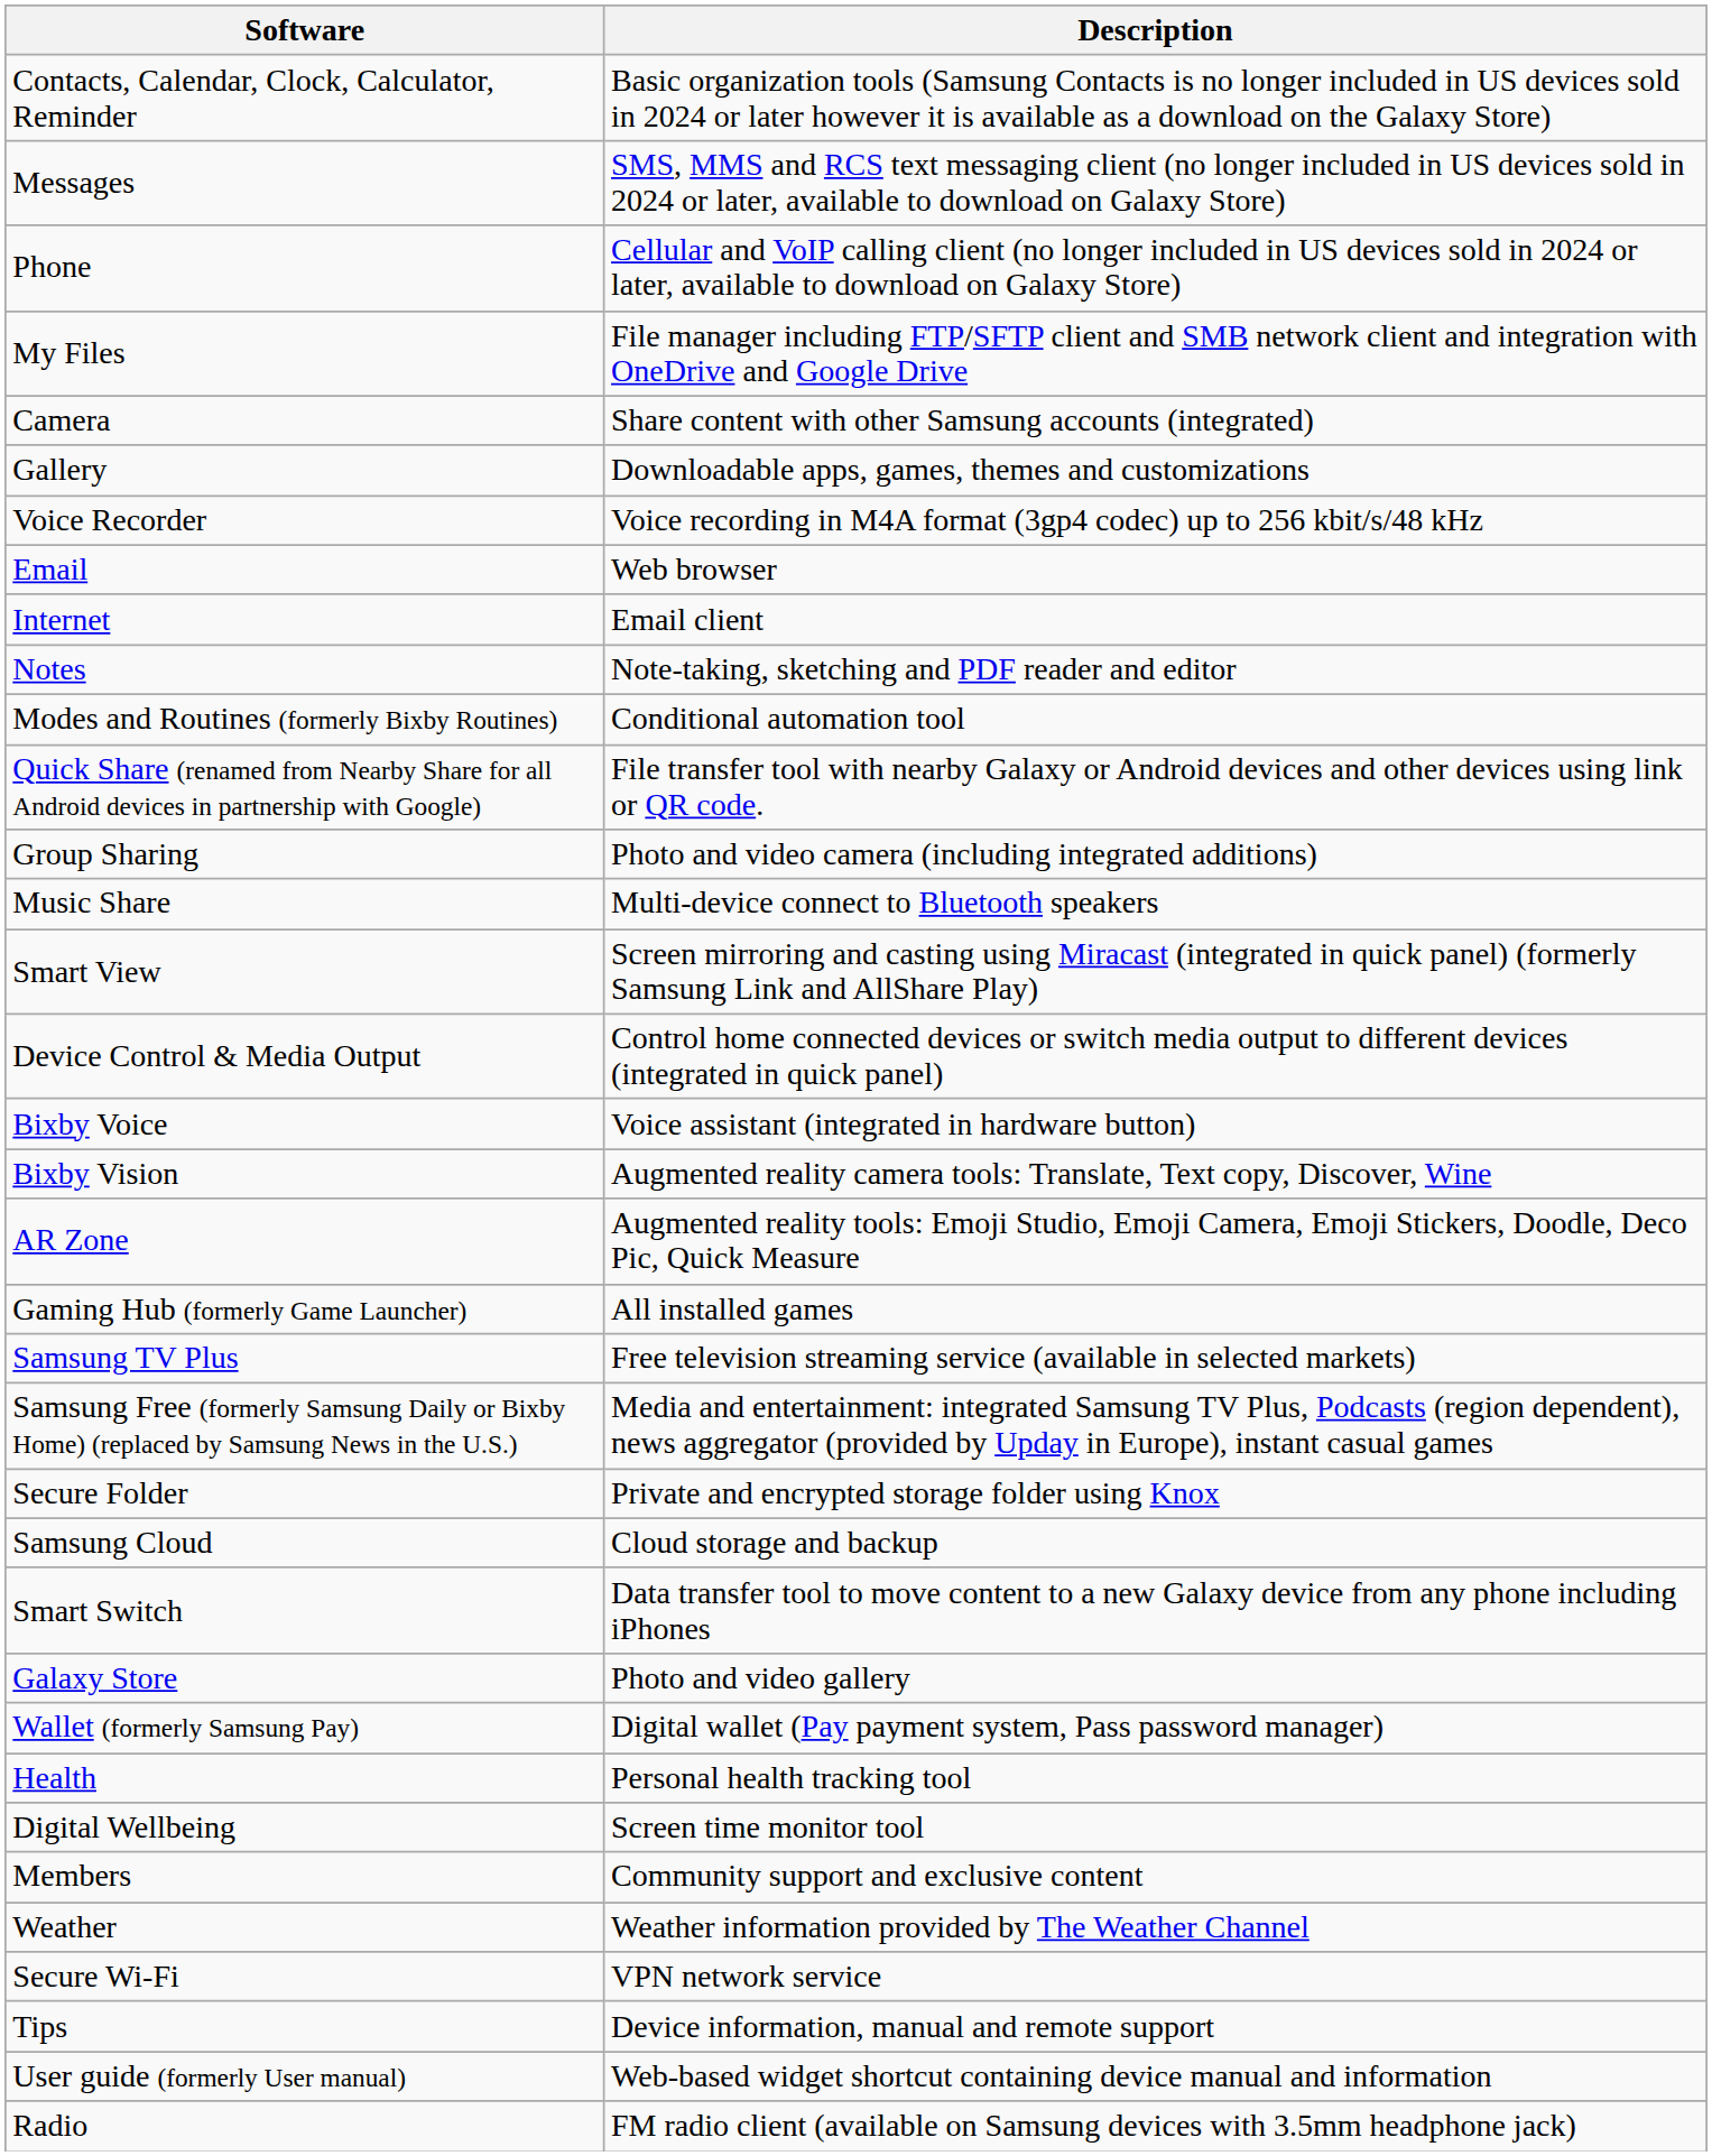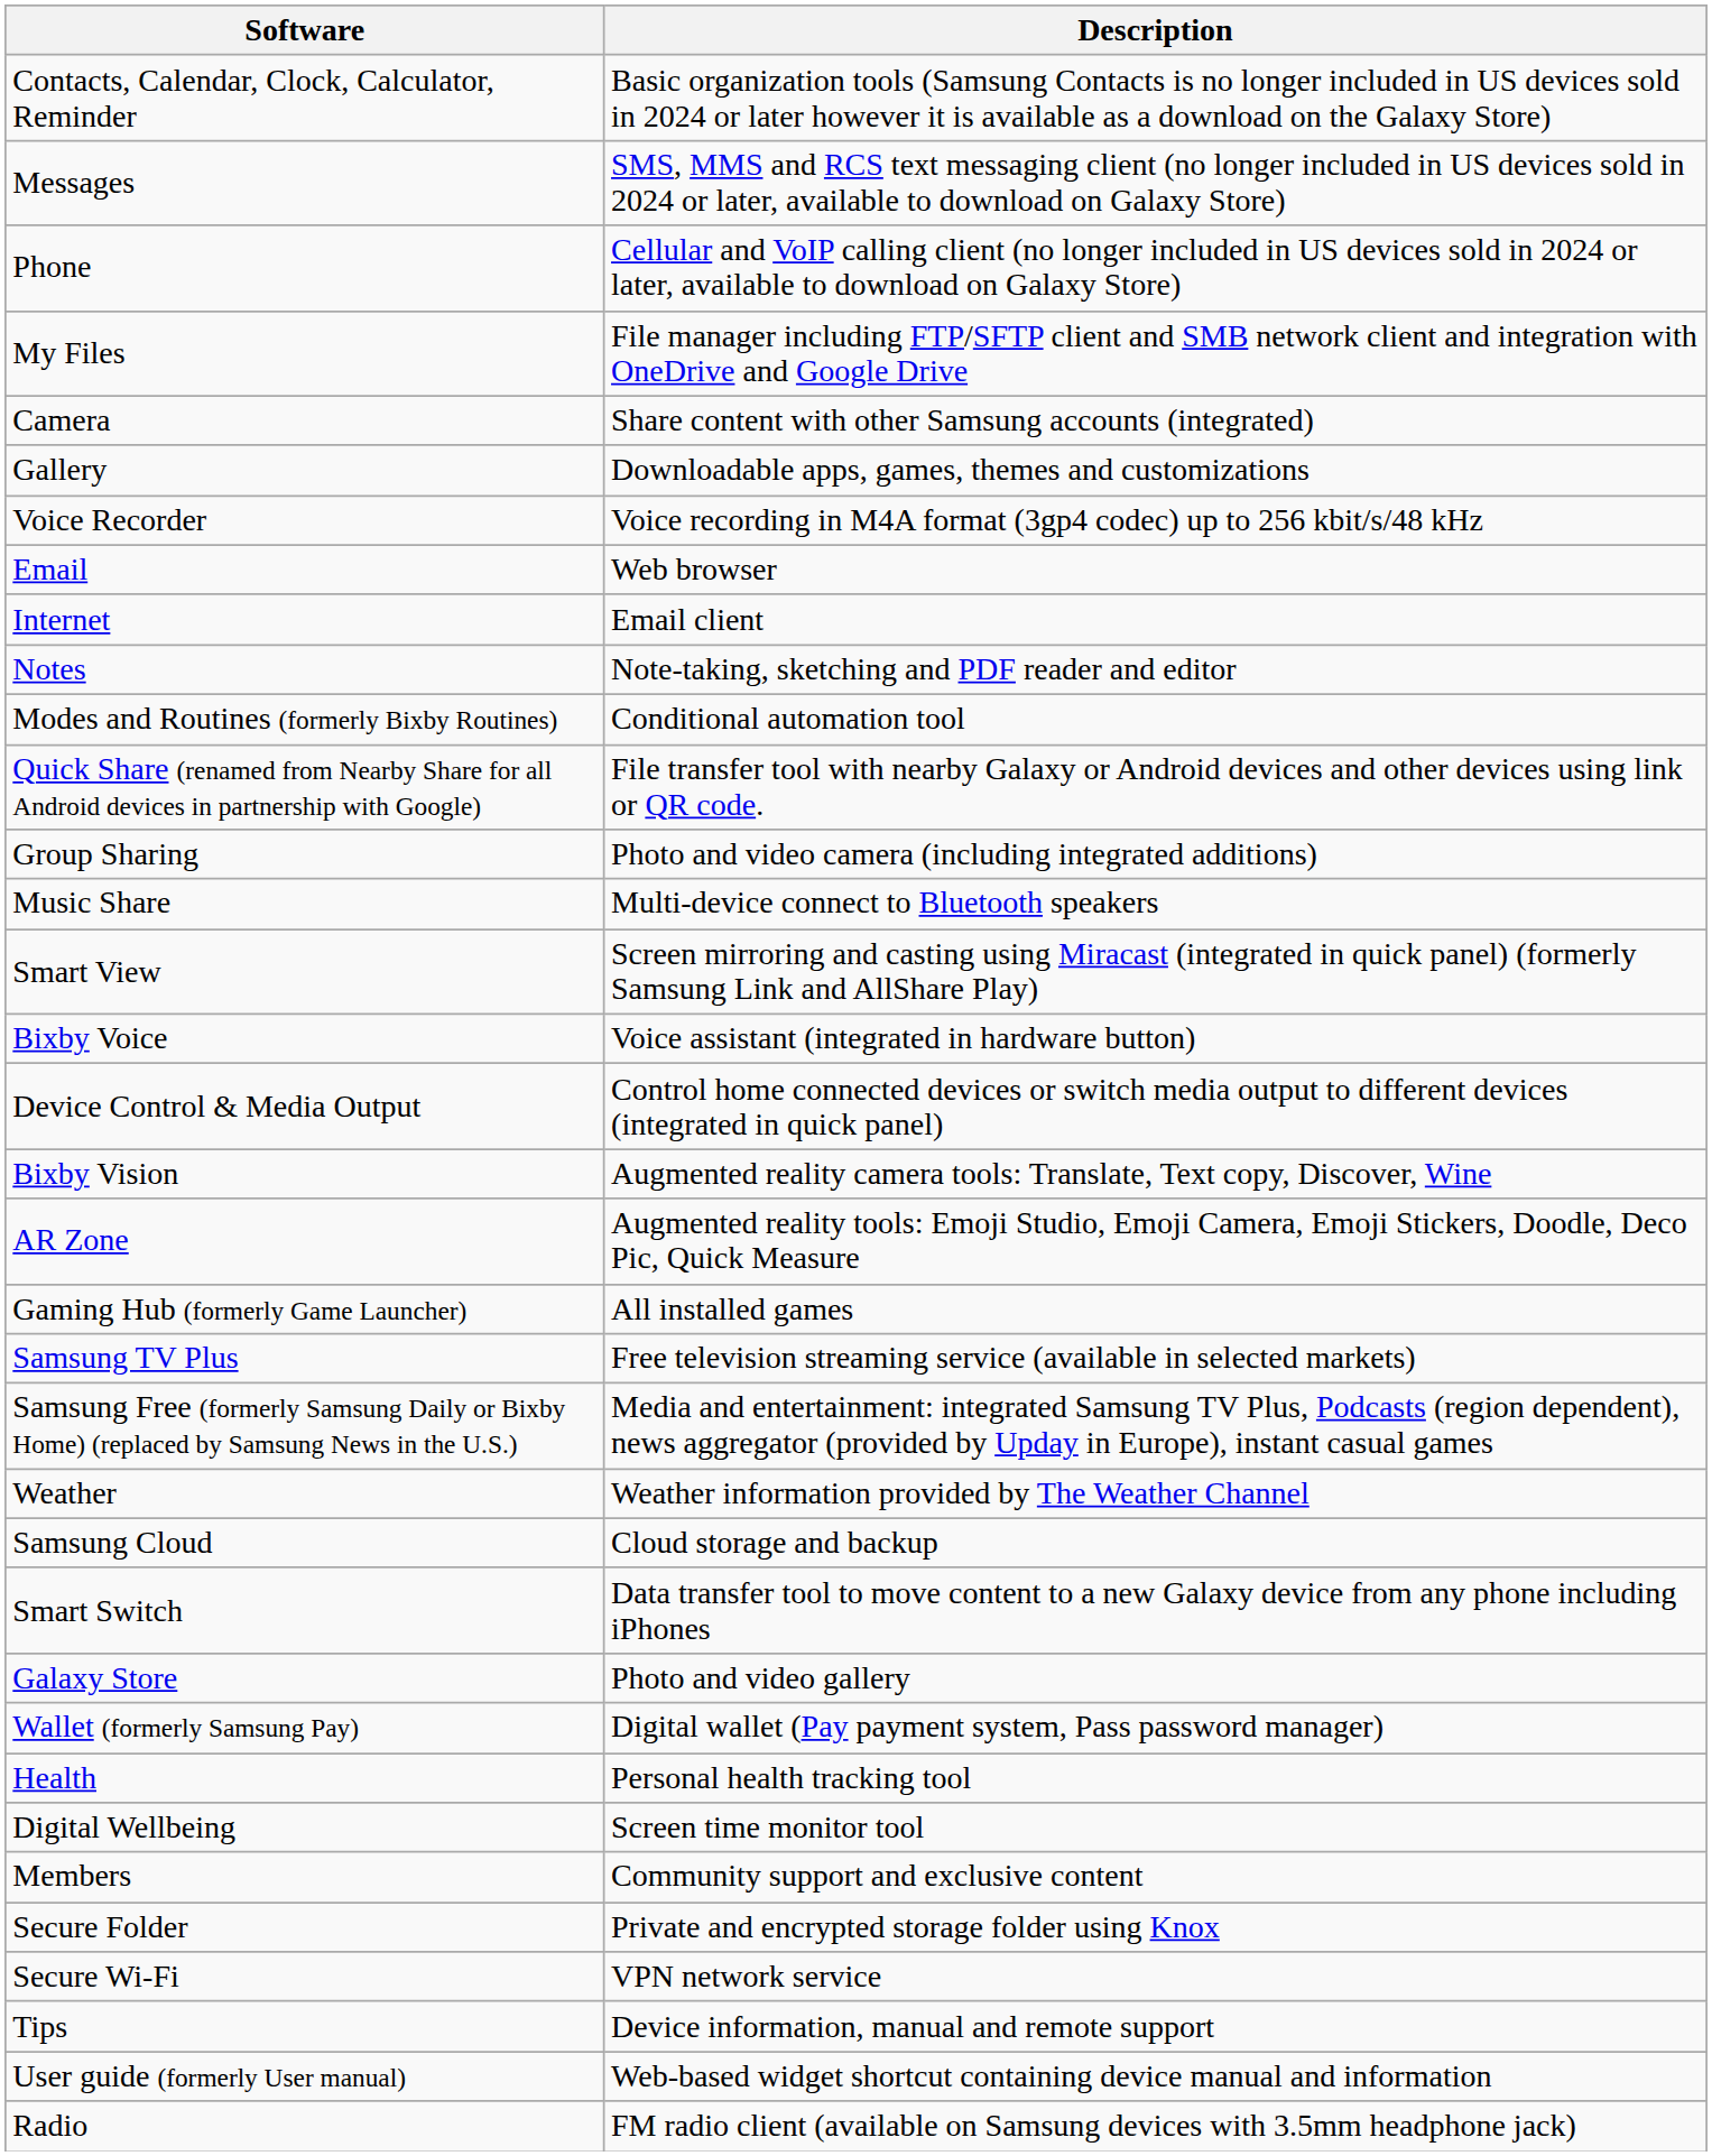rows swapped: Device Control & Media Output <-> Bixby Voice
rows swapped: Weather <-> Secure Folder
